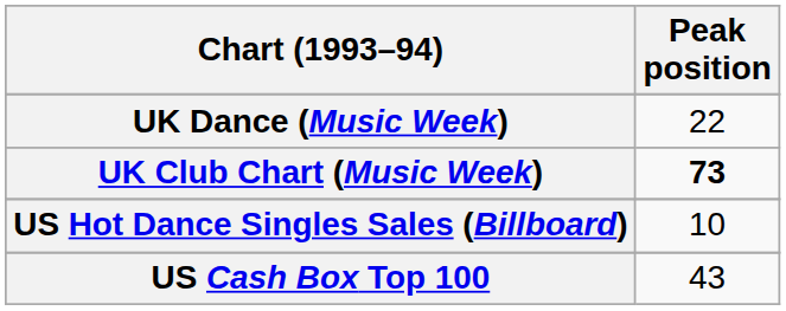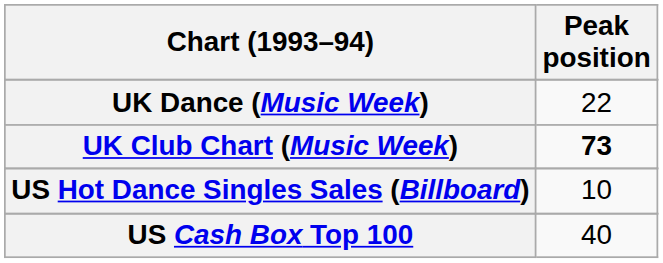US Cash Box Top 100 | Peak position: 43 -> 40
